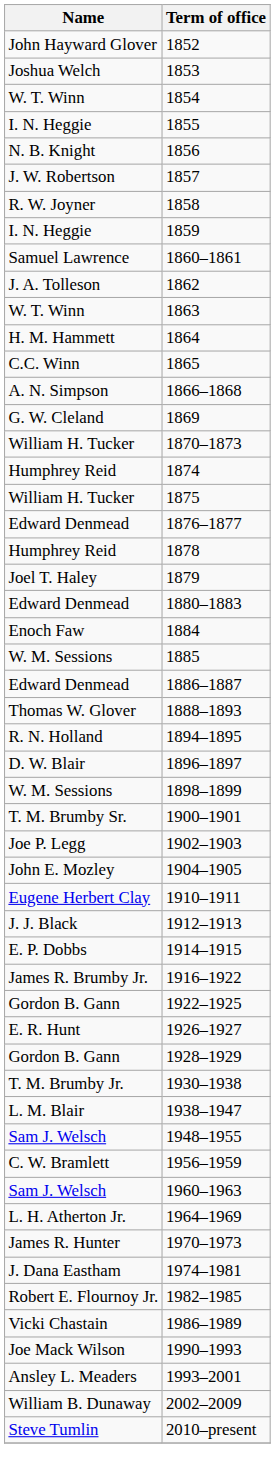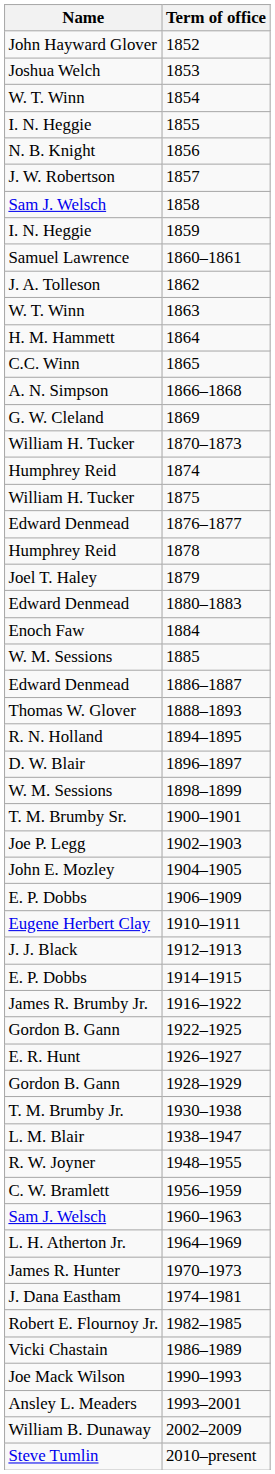1858 | Name: R. W. Joyner -> Sam J. Welsch
+ row: E. P. Dobbs | 1906–1909
1948–1955 | Name: Sam J. Welsch -> R. W. Joyner
